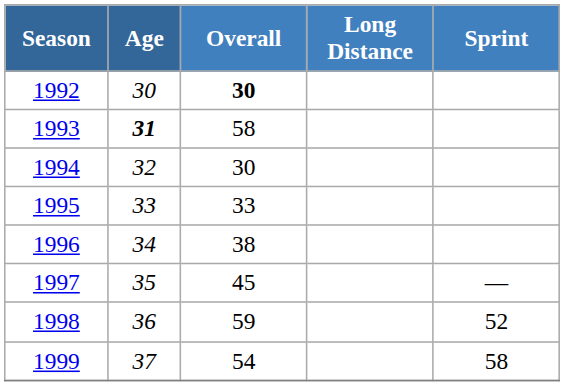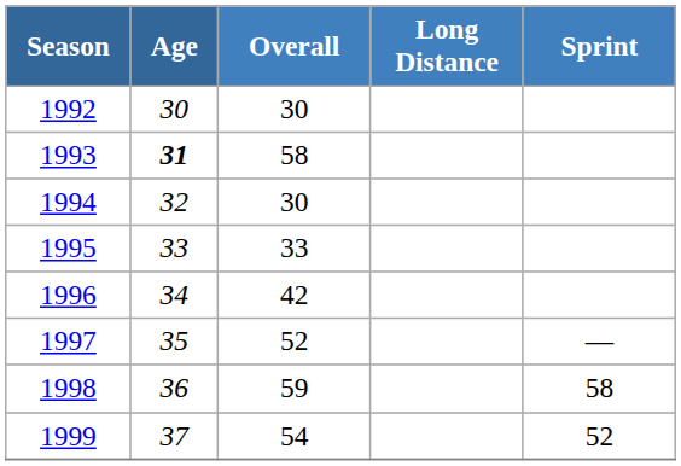1992 | Overall: bold -> normal
1996 | Overall: 38 -> 42
1997 | Overall: 45 -> 52
1998 | Sprint: 52 -> 58
1999 | Sprint: 58 -> 52
